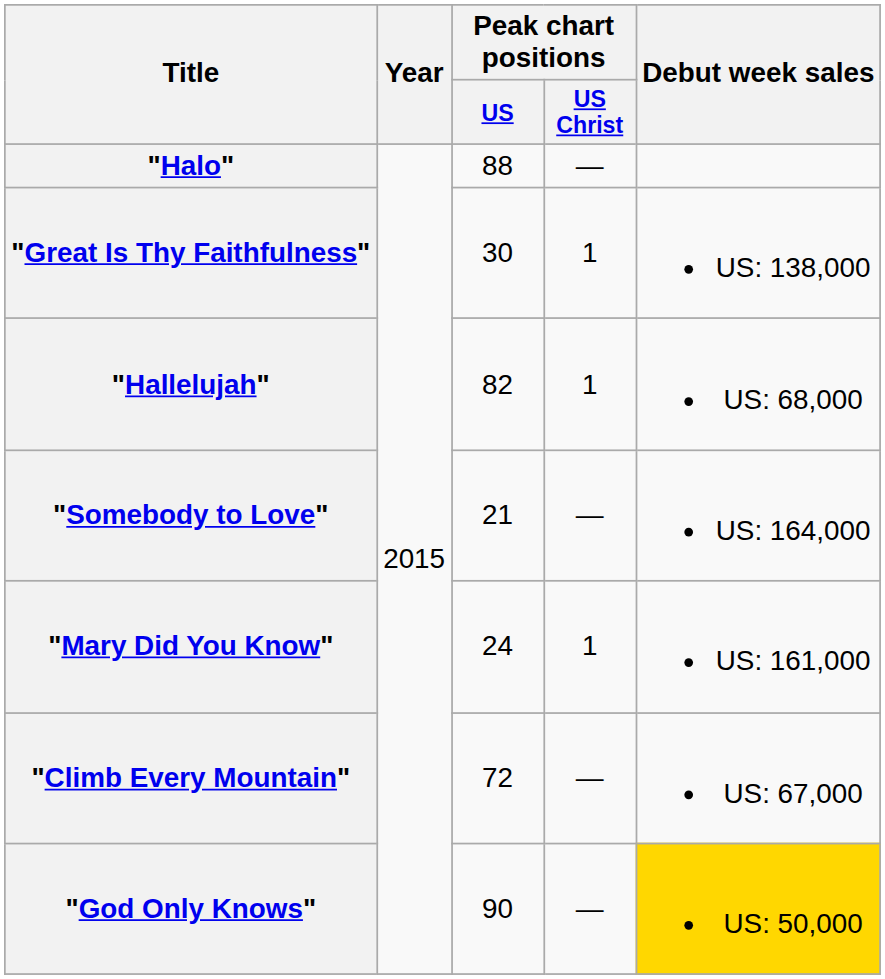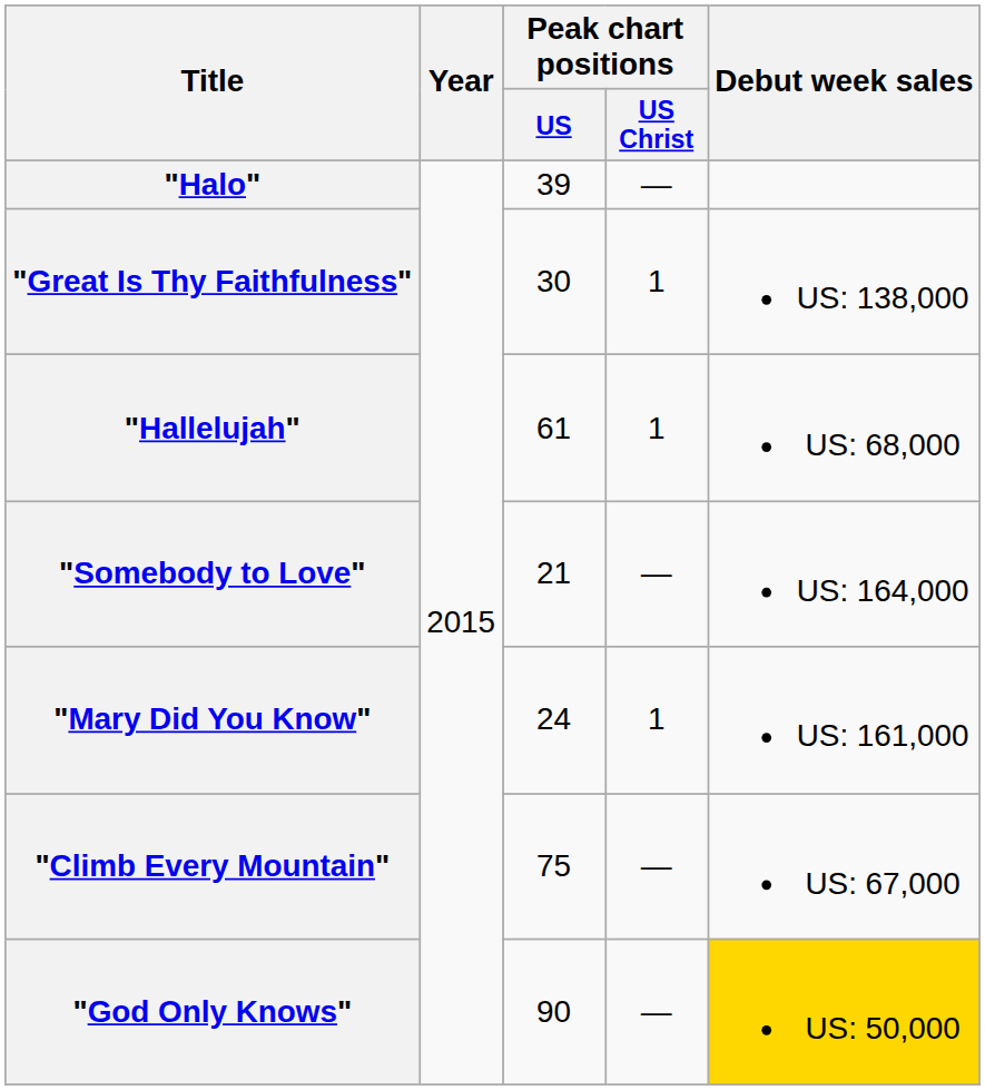"Halo" | Peak chart positions / US: 88 -> 39
"Hallelujah" | Peak chart positions / US: 82 -> 61
"Climb Every Mountain" | Peak chart positions / US: 72 -> 75
